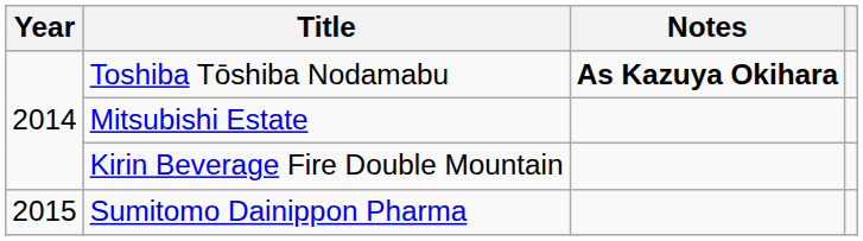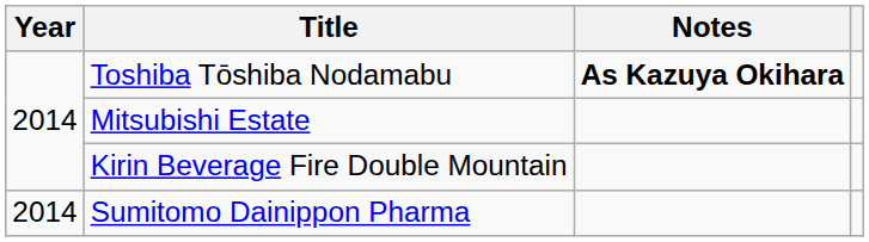Sumitomo Dainippon Pharma | Year: 2015 -> 2014
